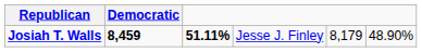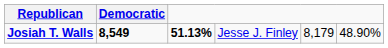Josiah T. Walls | Democratic: 8,459 -> 8,549
Josiah T. Walls | column 3: 51.11% -> 51.13%
